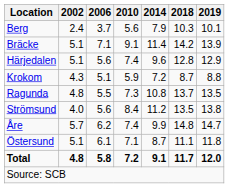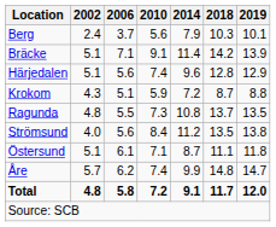rows swapped: Åre <-> Östersund
